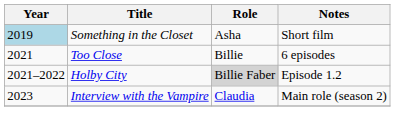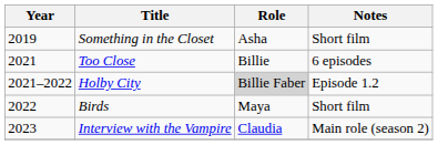Something in the Closet | Year: lightblue background -> no background
+ row: 2022 | Birds | Maya | Short film
